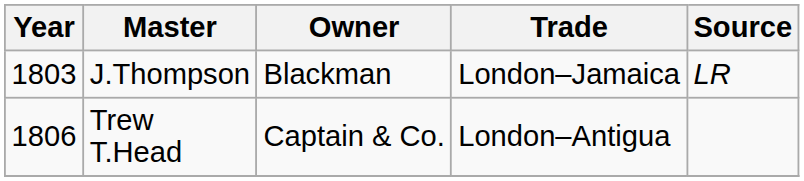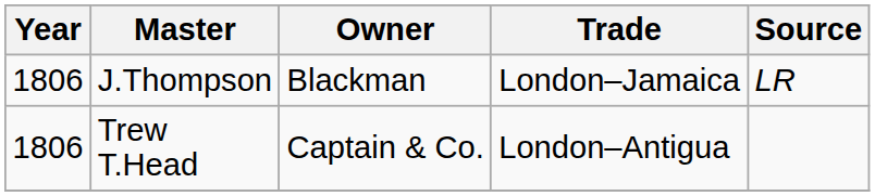J.Thompson | Year: 1803 -> 1806
